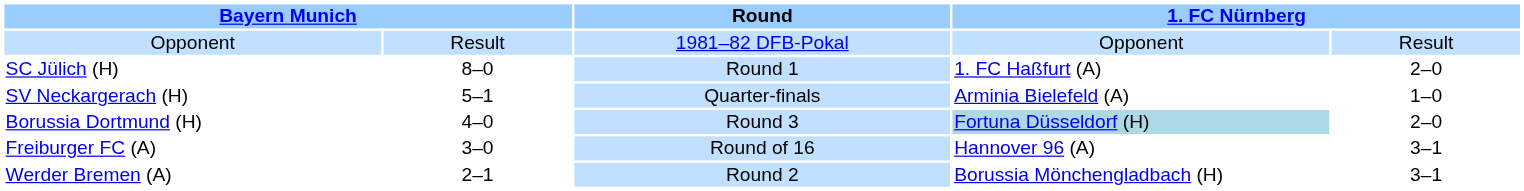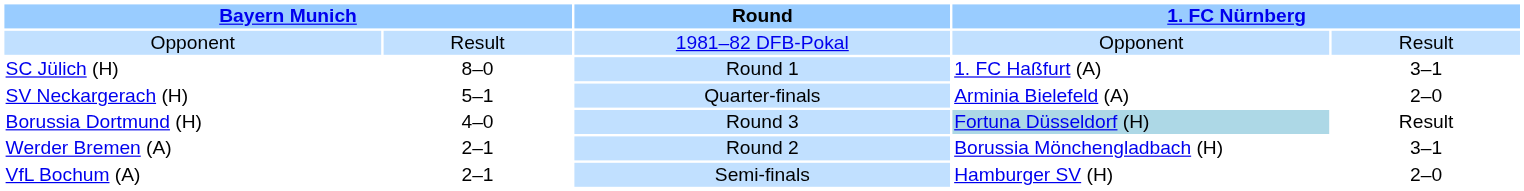SC Jülich (H) | column 5: 2–0 -> 3–1
SV Neckargerach (H) | column 5: 1–0 -> 2–0
Borussia Dortmund (H) | column 5: 2–0 -> Result
- row: Freiburger FC (A) | 3–0 | Round of 16 | Hannover 96 (A) | 3–1
+ row: VfL Bochum (A) | 2–1 | Semi-finals | Hamburger SV (H) | 2–0
